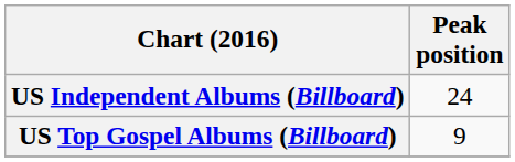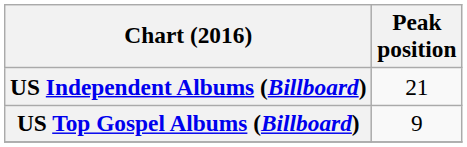US Independent Albums (Billboard) | Peak position: 24 -> 21
